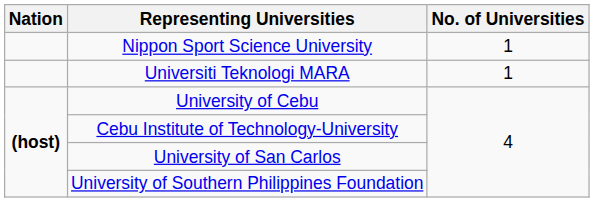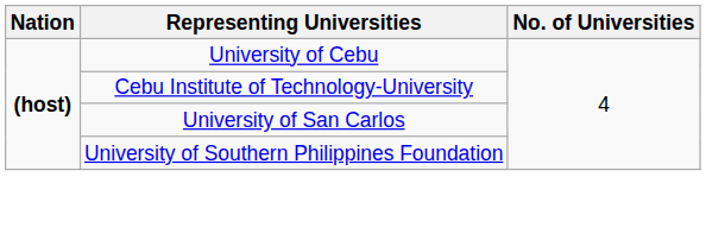- row: Nippon Sport Science University | 1
- row: Universiti Teknologi MARA | 1
